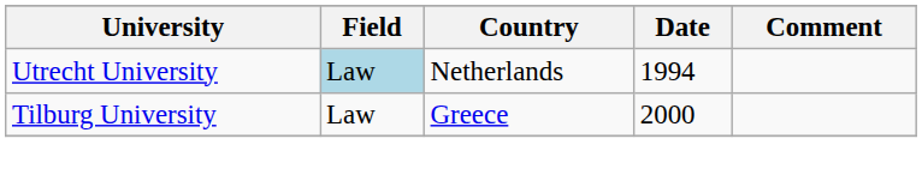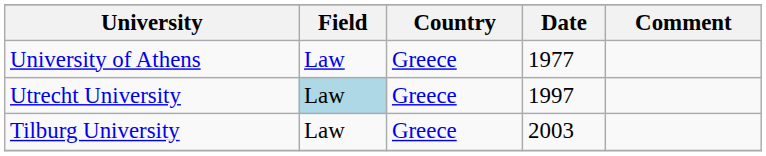+ row: University of Athens | Law | Greece | 1977
Utrecht University | Country: Netherlands -> Greece
Utrecht University | Date: 1994 -> 1997
Tilburg University | Date: 2000 -> 2003
